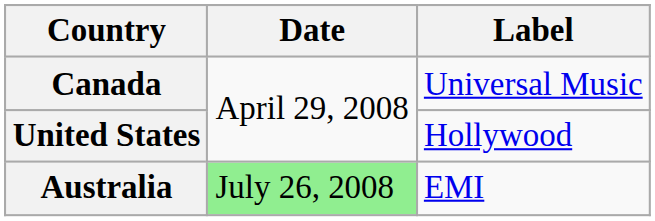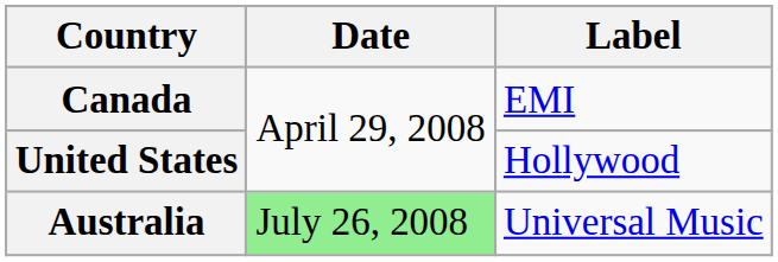Canada | Label: Universal Music -> EMI
Australia | Label: EMI -> Universal Music
